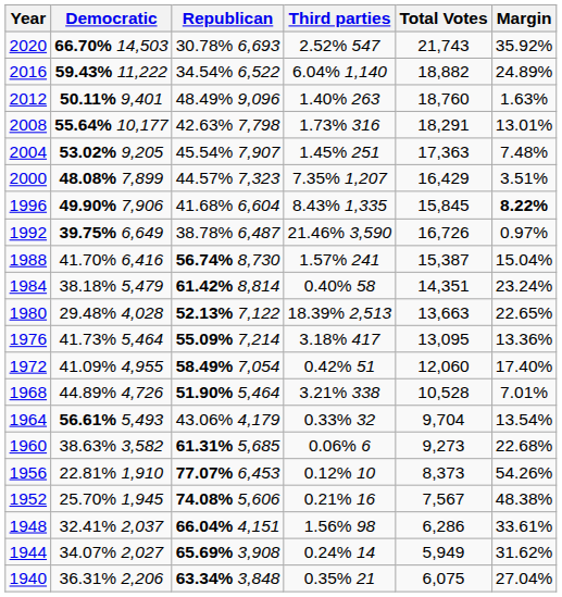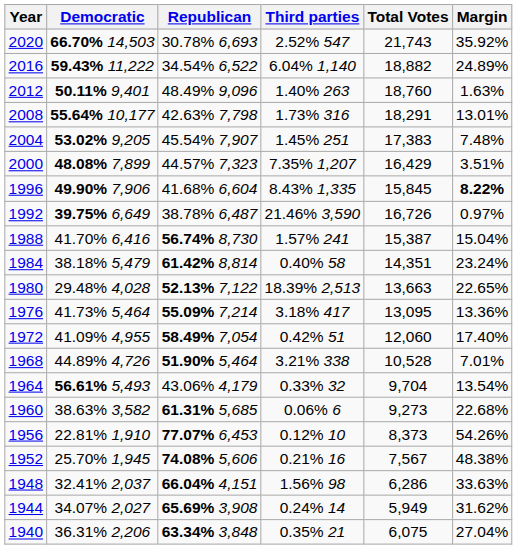2004 | Total Votes: 17,363 -> 17,383
1948 | Margin: 33.61% -> 33.63%
